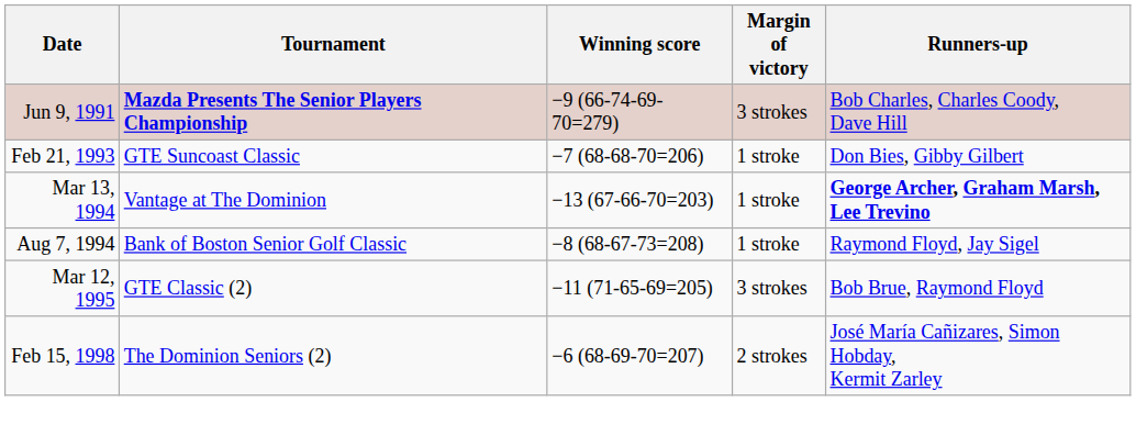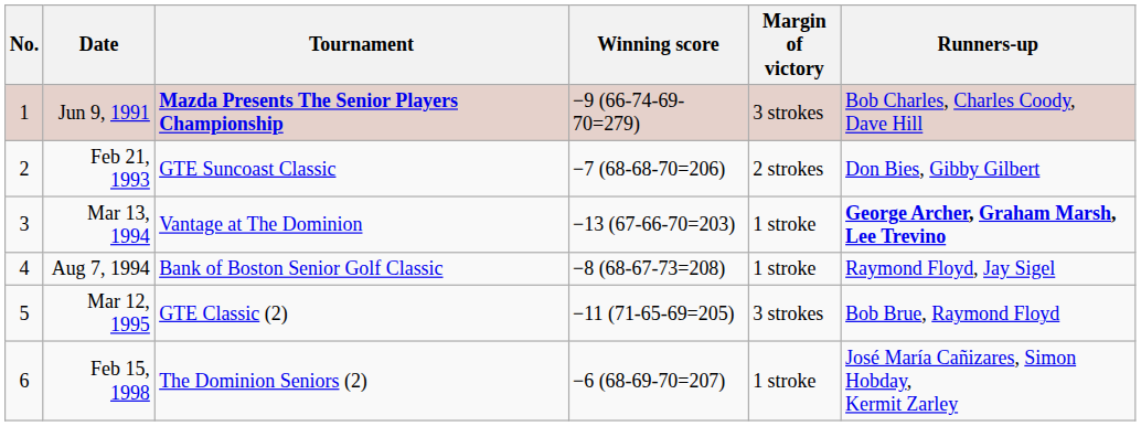+ column: No. | 1 | 2 | 3 | 4 | 5 | 6
Feb 21, 1993 | Margin of victory: 1 stroke -> 2 strokes
Feb 15, 1998 | Margin of victory: 2 strokes -> 1 stroke
